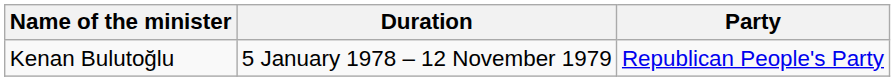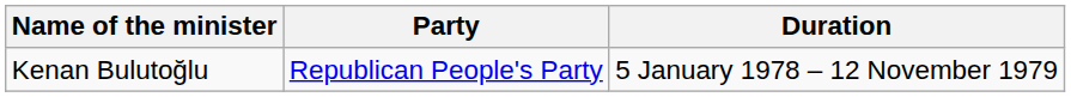columns swapped: Party <-> Duration
